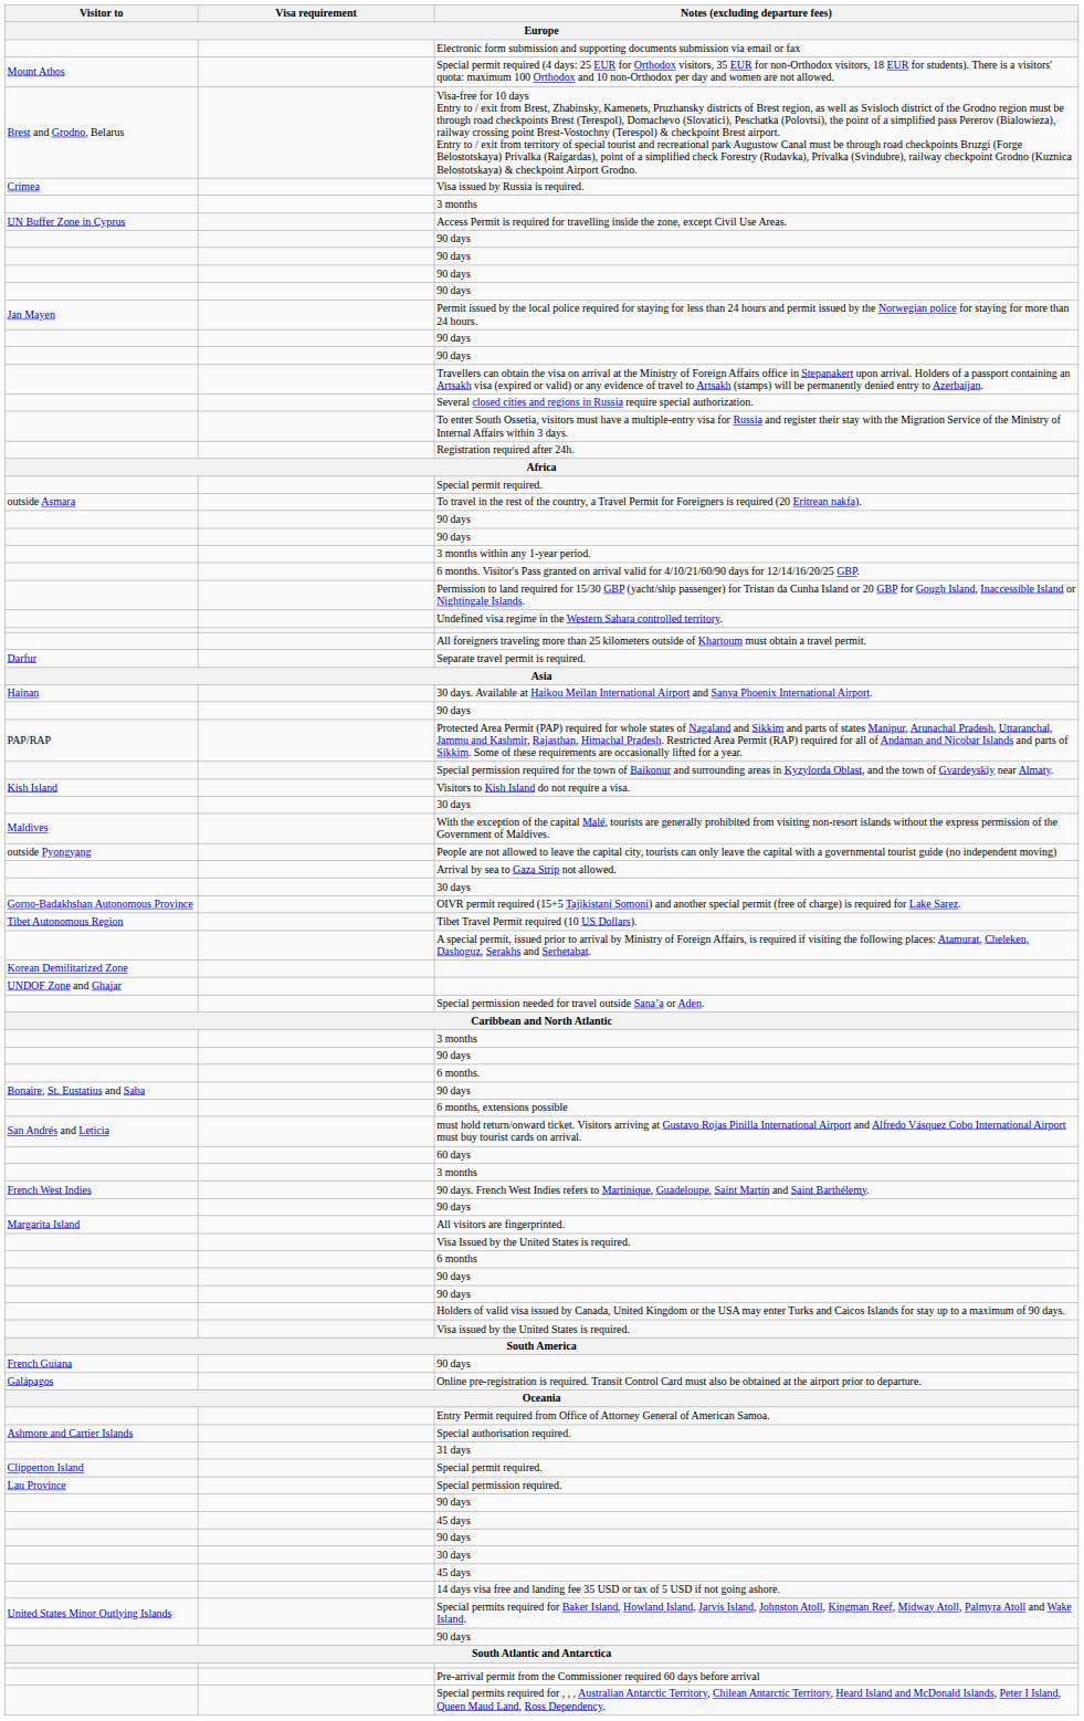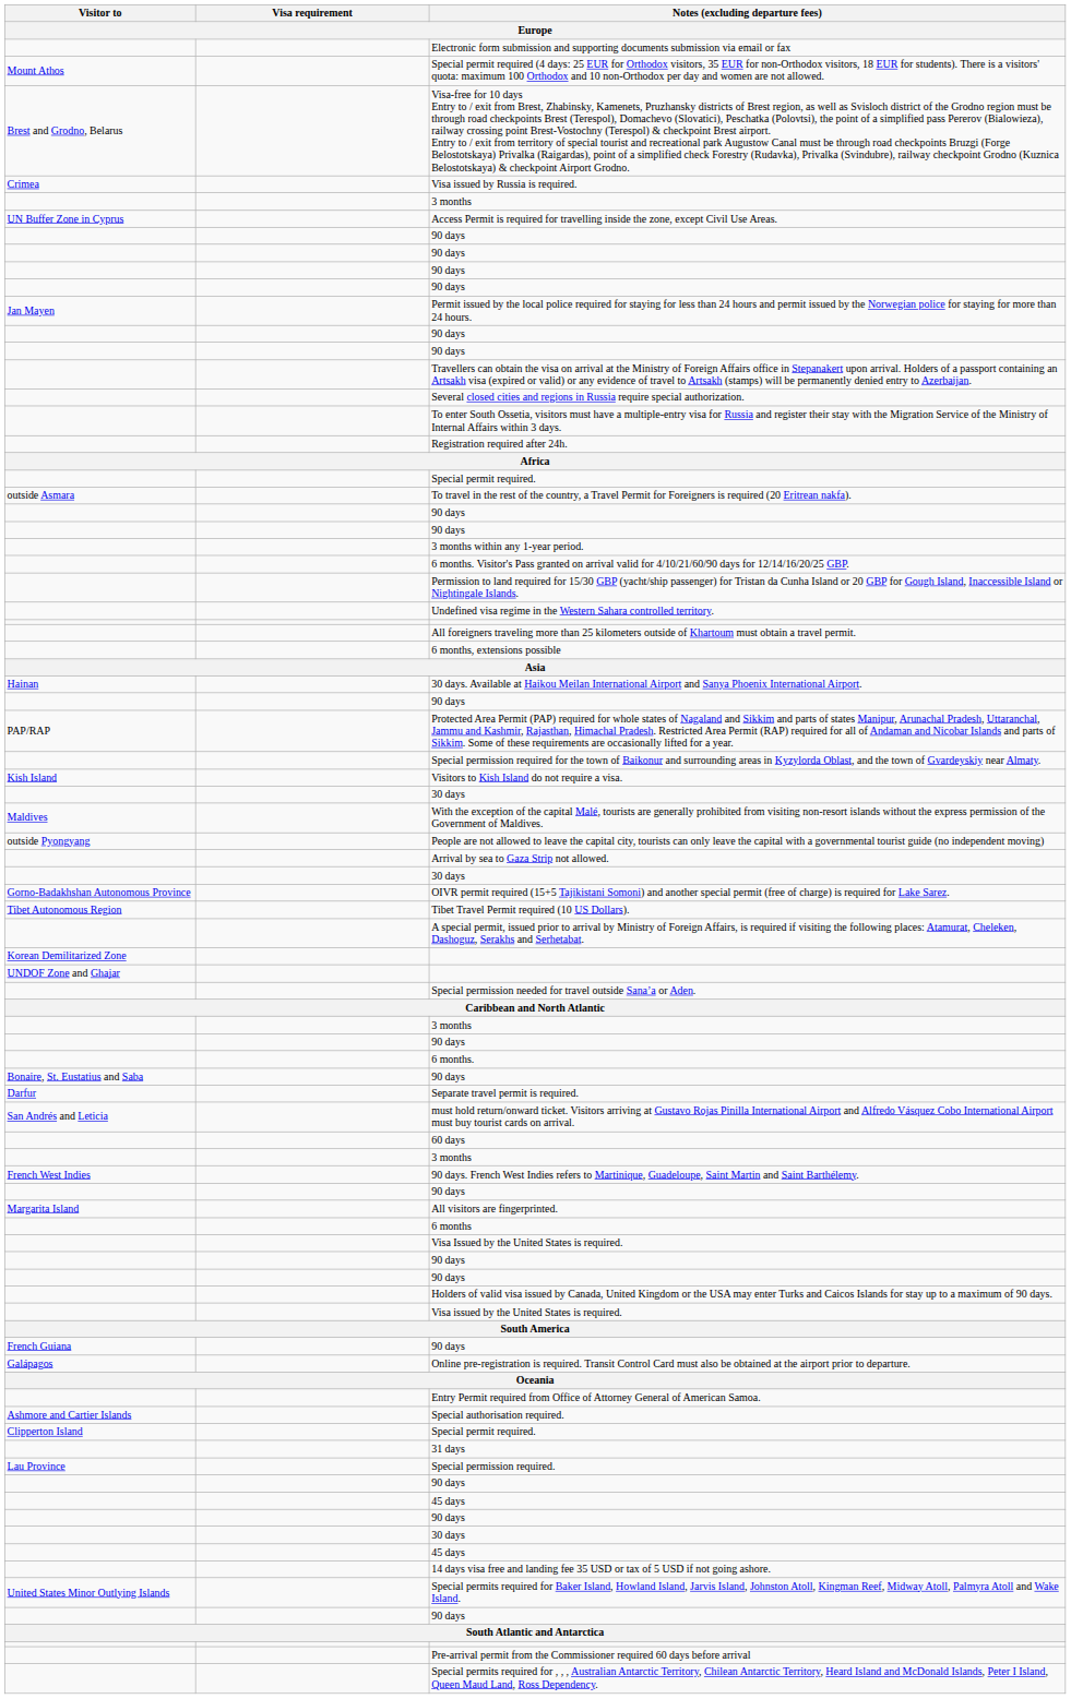rows swapped: Separate travel permit is required. <-> 6 months, extensions possible
rows swapped: 6 months <-> Visa Issued by the United States is required.
rows swapped: Clipperton Island / Special permit required. <-> 31 days
